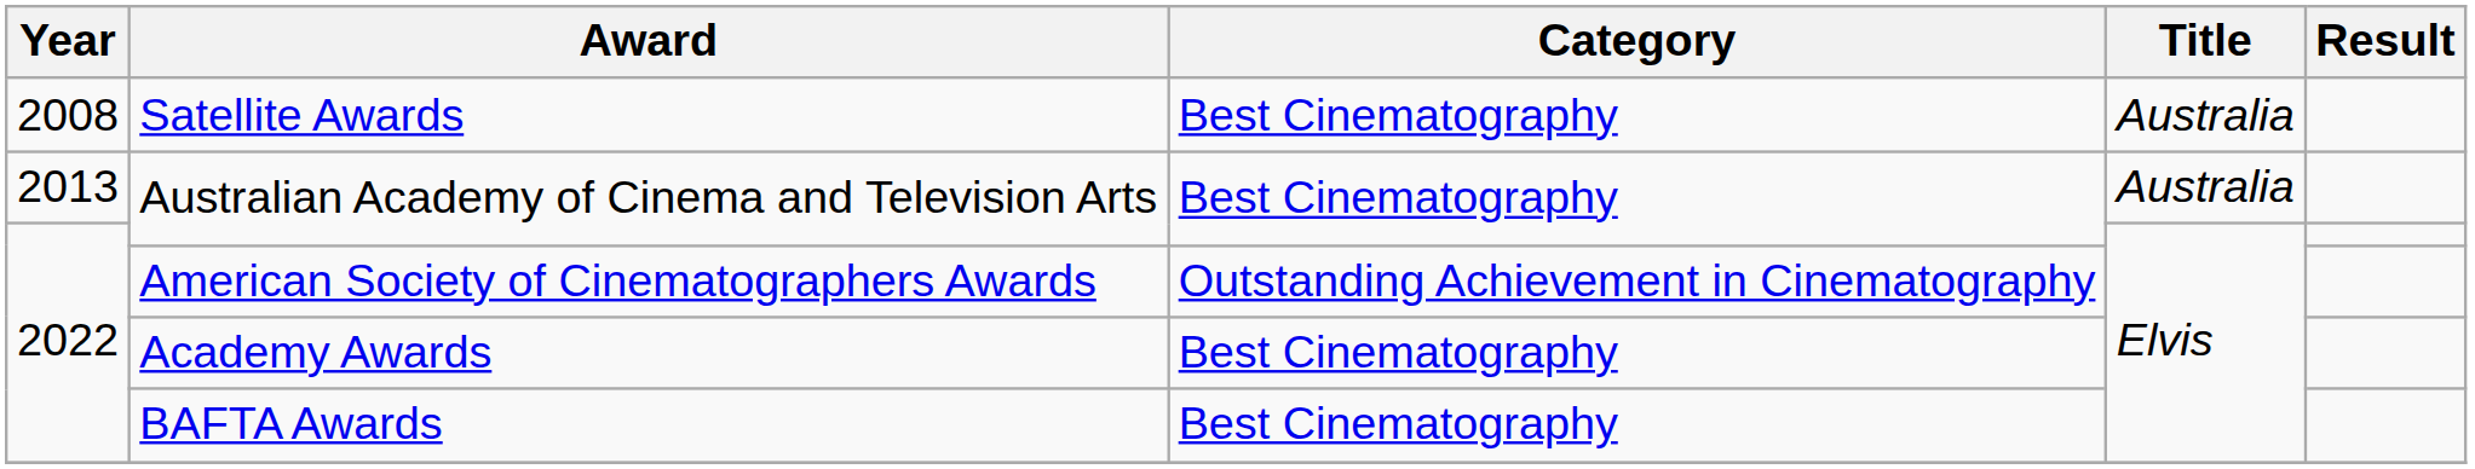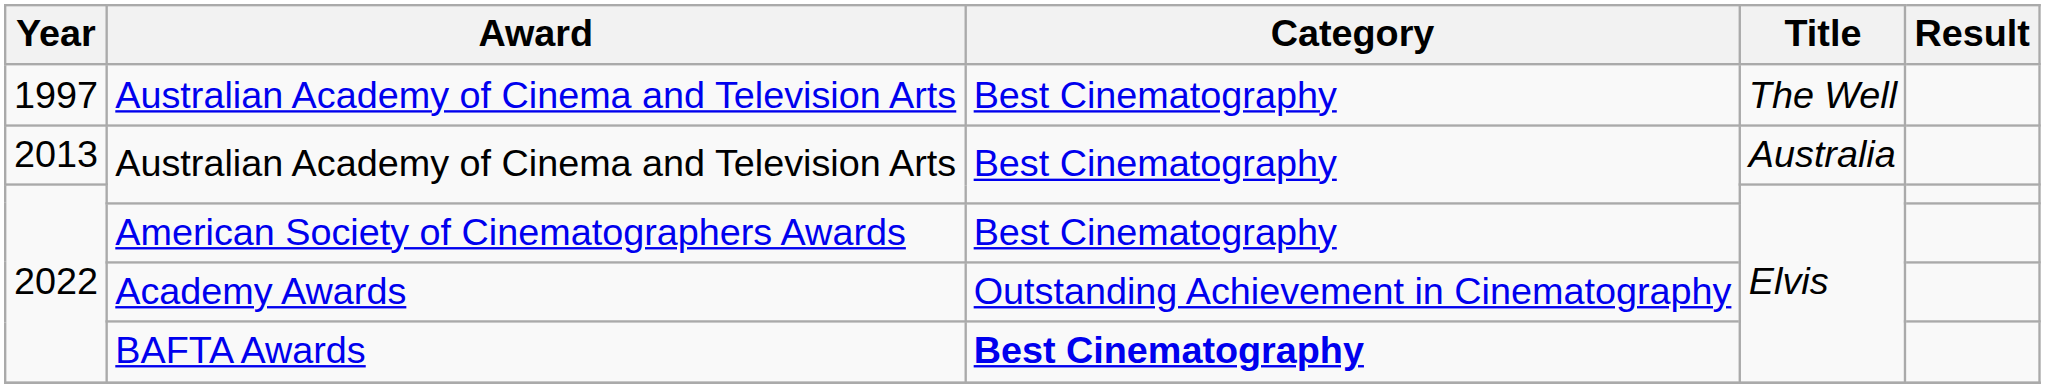+ row: 1997 | Australian Academy of Cinema and Television Arts | Best Cinematography | The Well
- row: 2008 | Satellite Awards | Best Cinematography | Australia
American Society of Cinematographers Awards | Category: Outstanding Achievement in Cinematography -> Best Cinematography
Academy Awards | Category: Best Cinematography -> Outstanding Achievement in Cinematography
BAFTA Awards | Category: normal -> bold
